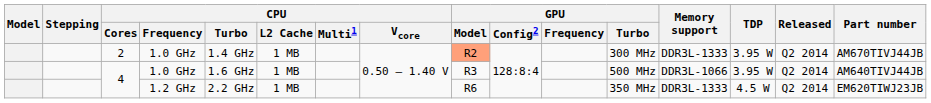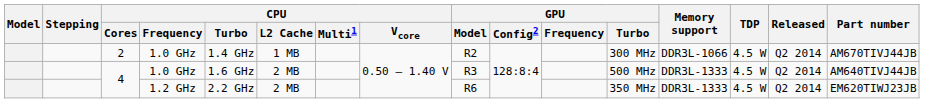2 | GPU / Model: lightsalmon background -> no background
2 | Memory support: DDR3L-1333 -> DDR3L-1066
2 | TDP: 3.95 W -> 4.5 W
4 / 1.0 GHz | CPU / L2 Cache: 1 MB -> 2 MB
4 / 1.0 GHz | Memory support: DDR3L-1066 -> DDR3L-1333
4 / 1.0 GHz | TDP: 3.95 W -> 4.5 W
4 / 1.2 GHz | CPU / L2 Cache: 1 MB -> 2 MB
